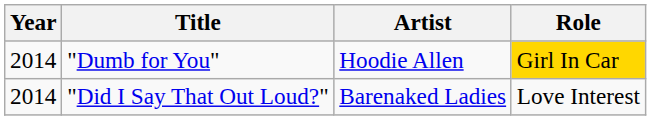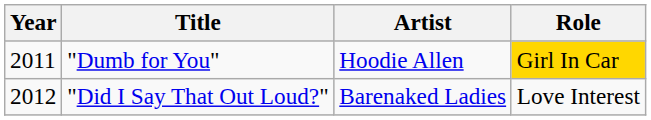"Dumb for You" | Year: 2014 -> 2011
"Did I Say That Out Loud?" | Year: 2014 -> 2012
